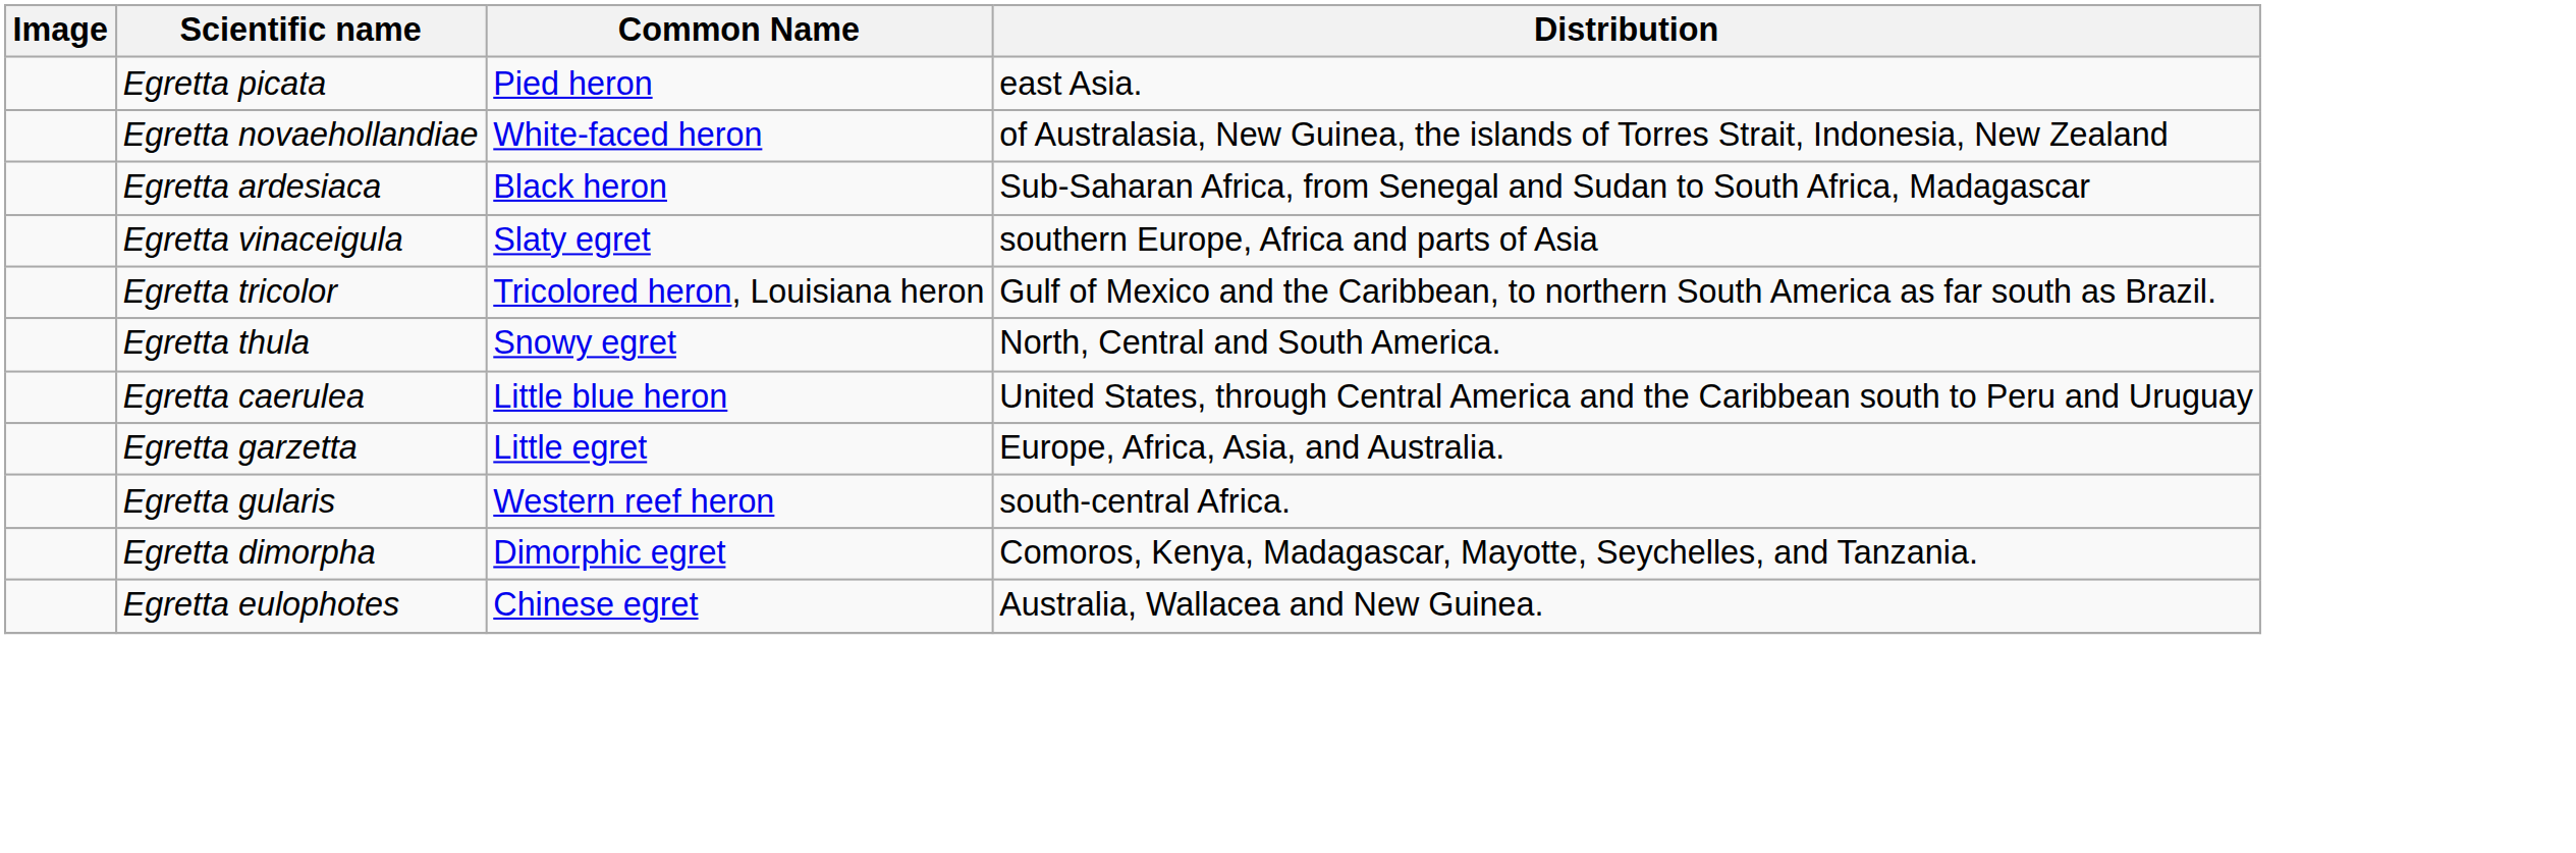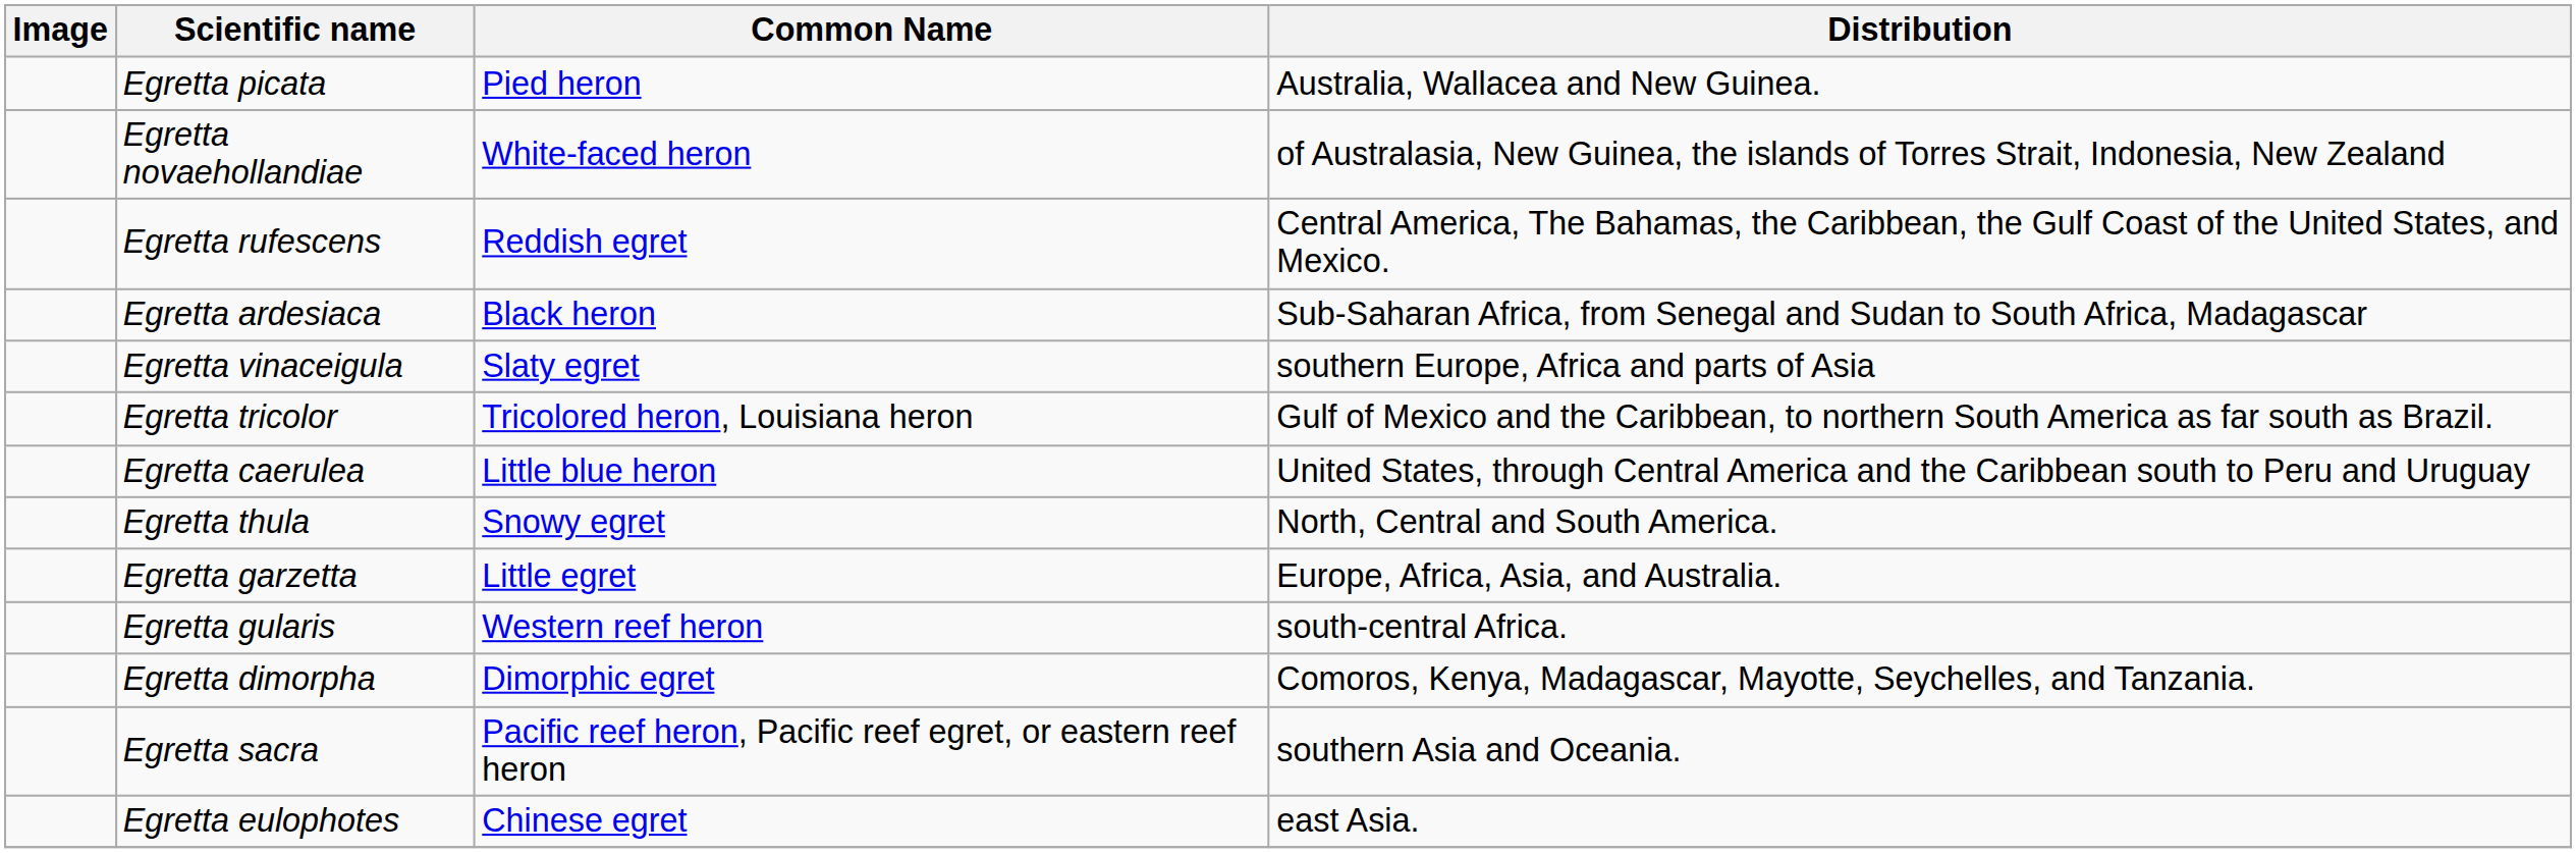Egretta picata | Distribution: east Asia. -> Australia, Wallacea and New Guinea.
+ row: Egretta rufescens | Reddish egret | Central America, The Bahamas, the Caribbean, the Gulf Coast of the United States, and Mexico.
rows swapped: Egretta caerulea <-> Egretta thula
+ row: Egretta sacra | Pacific reef heron, Pacific reef egret, or eastern reef heron | southern Asia and Oceania.
Egretta eulophotes | Distribution: Australia, Wallacea and New Guinea. -> east Asia.
